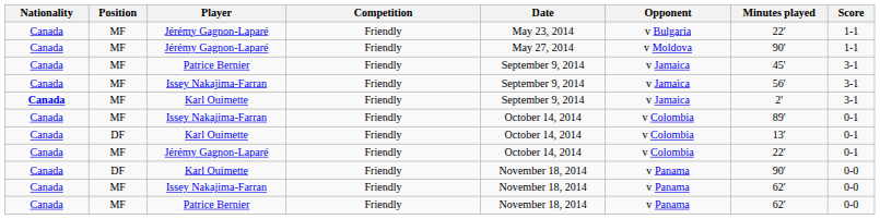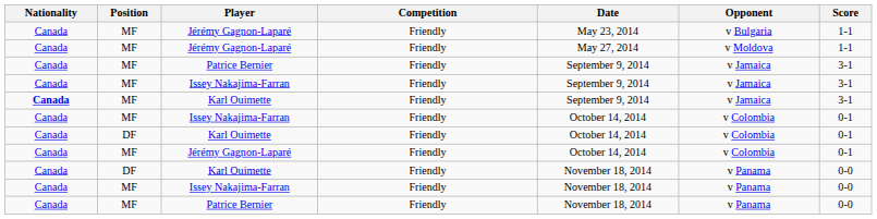- column: Minutes played | 22' | 90' | 45' | 56' | 2' | 89' | 13' | 22' | 90' | 62' | 62'
